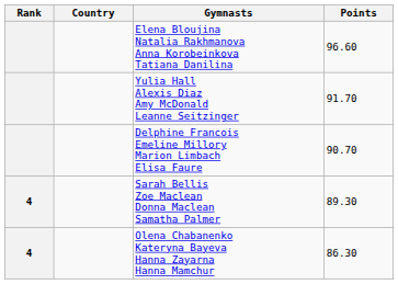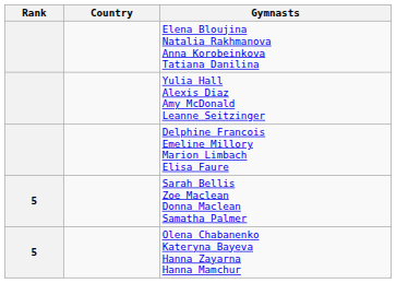- column: Points | 96.60 | 91.70 | 90.70 | 89.30 | 86.30
Sarah Bellis Zoe Maclean Donna Maclean Samatha Palmer | Rank: 4 -> 5
Olena Chabanenko Kateryna Bayeva Hanna Zayarna Hanna Mamchur | Rank: 4 -> 5
